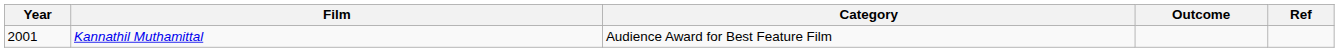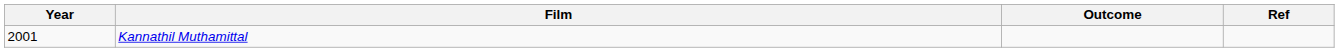- column: Category | Audience Award for Best Feature Film
